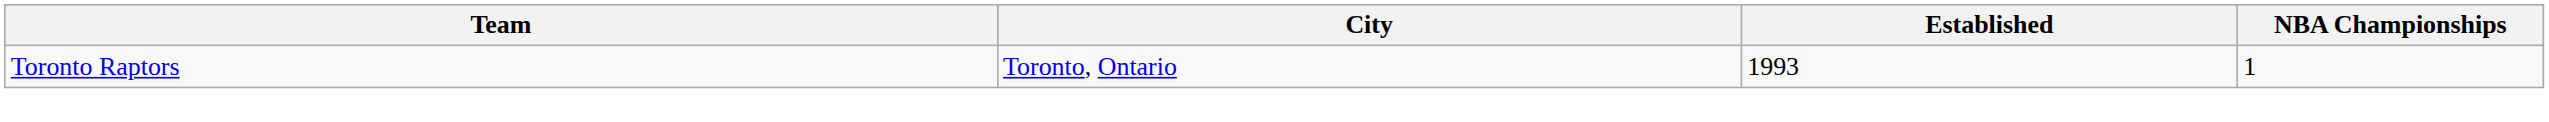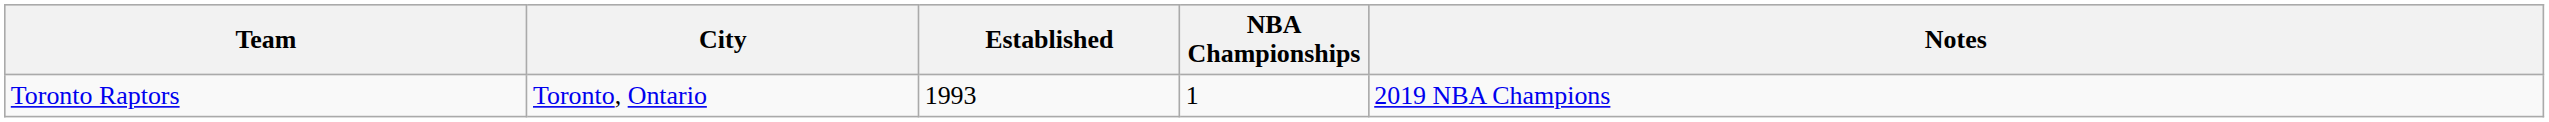+ column: Notes | 2019 NBA Champions
